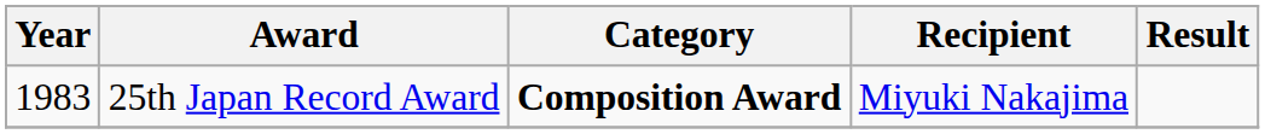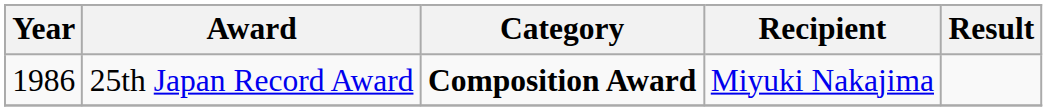25th Japan Record Award | Year: 1983 -> 1986
